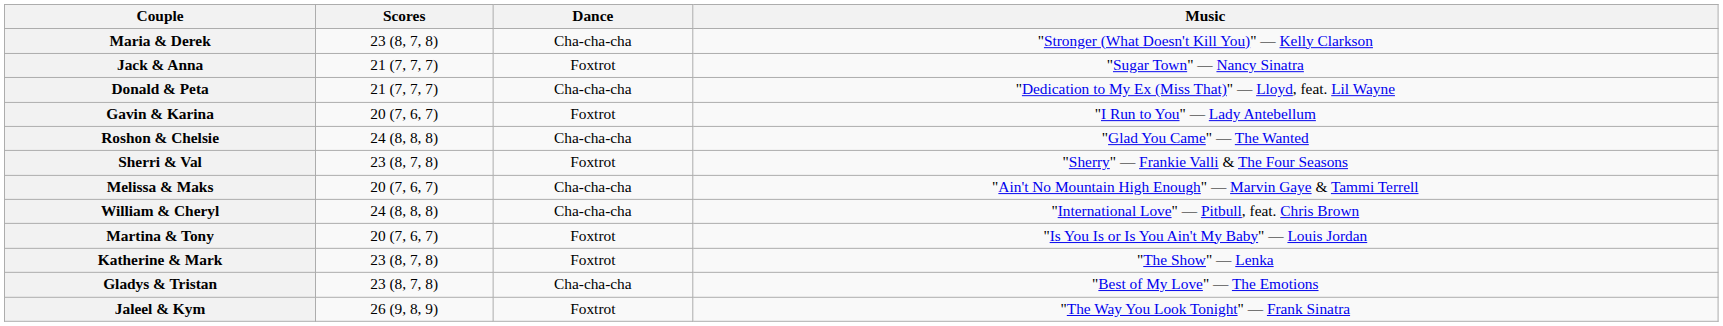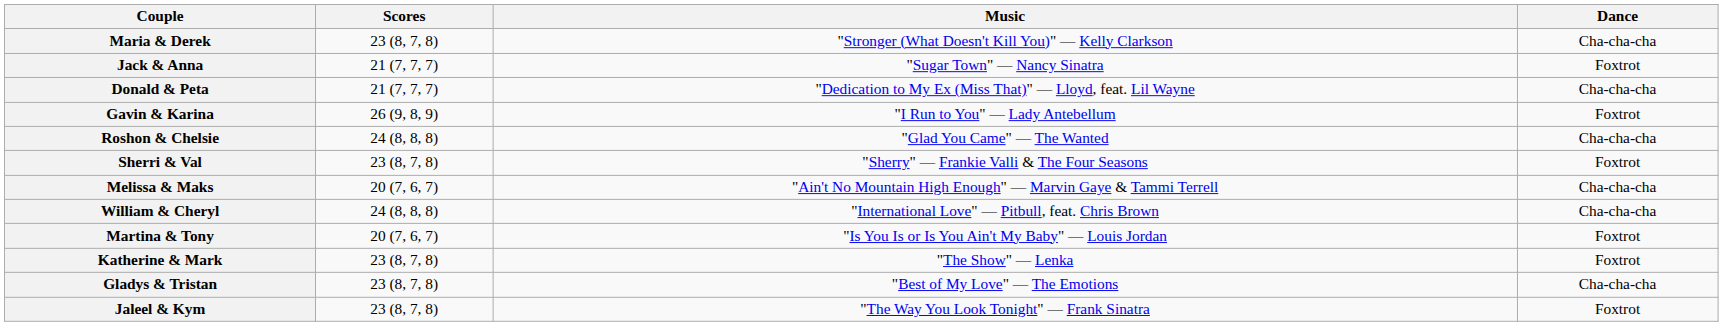columns swapped: Dance <-> Music
Gavin & Karina | Scores: 20 (7, 6, 7) -> 26 (9, 8, 9)
Jaleel & Kym | Scores: 26 (9, 8, 9) -> 23 (8, 7, 8)
